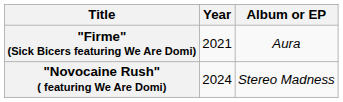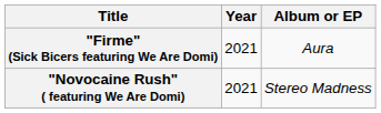"Novocaine Rush" ( featuring We Are Domi) | Year: 2024 -> 2021
